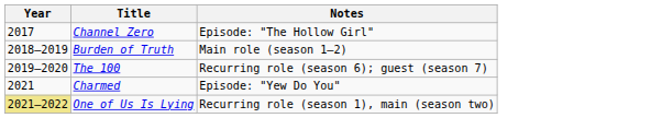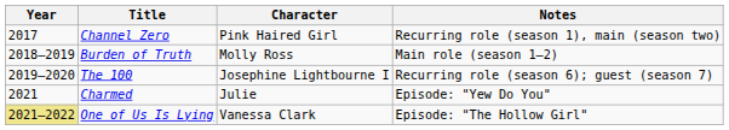+ column: Character | Pink Haired Girl | Molly Ross | Josephine Lightbourne I | Julie | Vanessa Clark
Channel Zero | Notes: Episode: "The Hollow Girl" -> Recurring role (season 1), main (season two)
One of Us Is Lying | Notes: Recurring role (season 1), main (season two) -> Episode: "The Hollow Girl"
